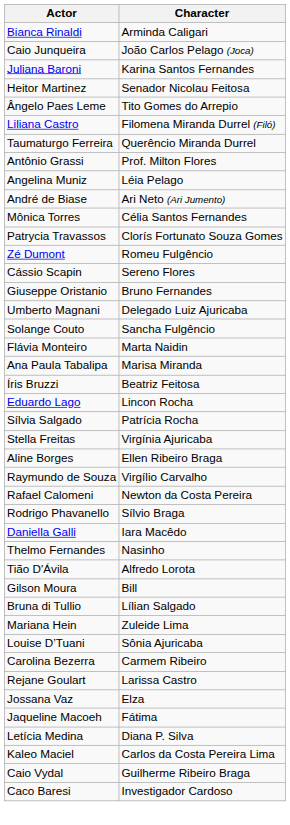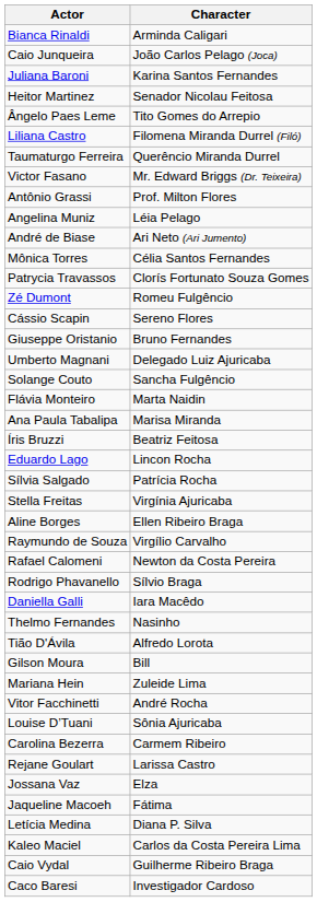+ row: Victor Fasano | Mr. Edward Briggs (Dr. Teixeira)
- row: Bruna di Tullio | Lílian Salgado
+ row: Vitor Facchinetti | André Rocha
